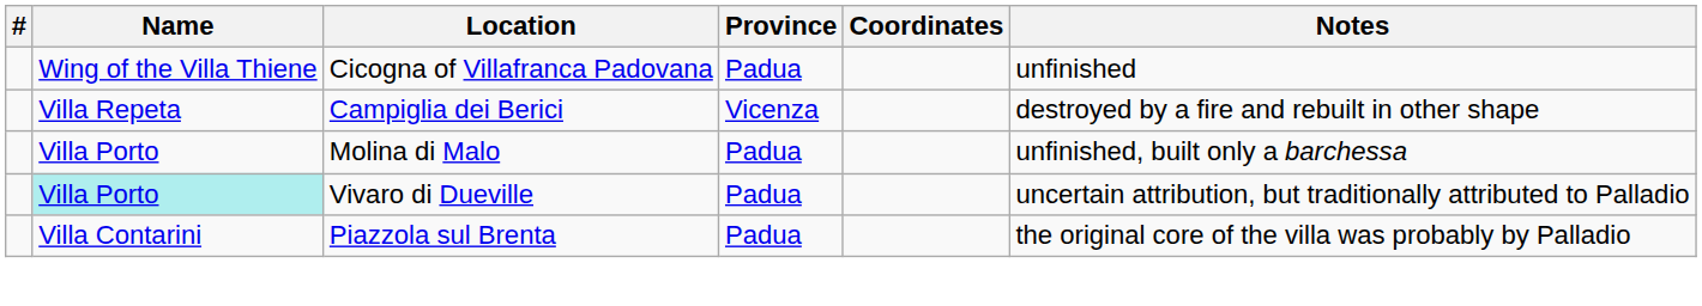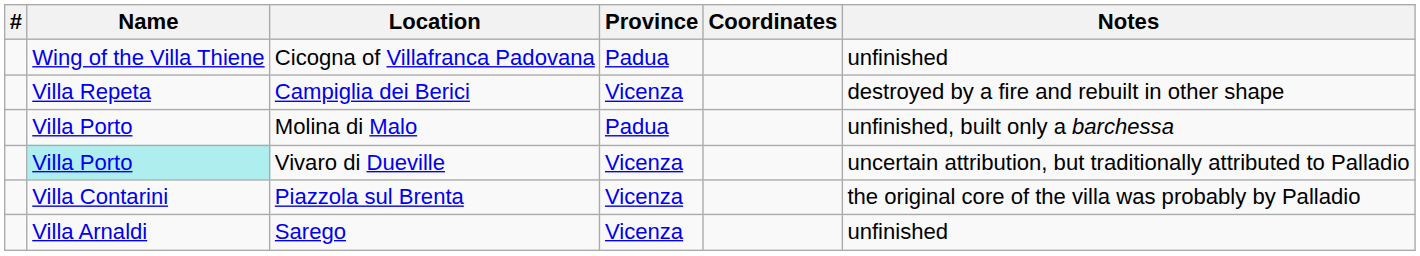Vivaro di Dueville | Province: Padua -> Vicenza
Piazzola sul Brenta | Province: Padua -> Vicenza
+ row: Villa Arnaldi | Sarego | Vicenza | unfinished
